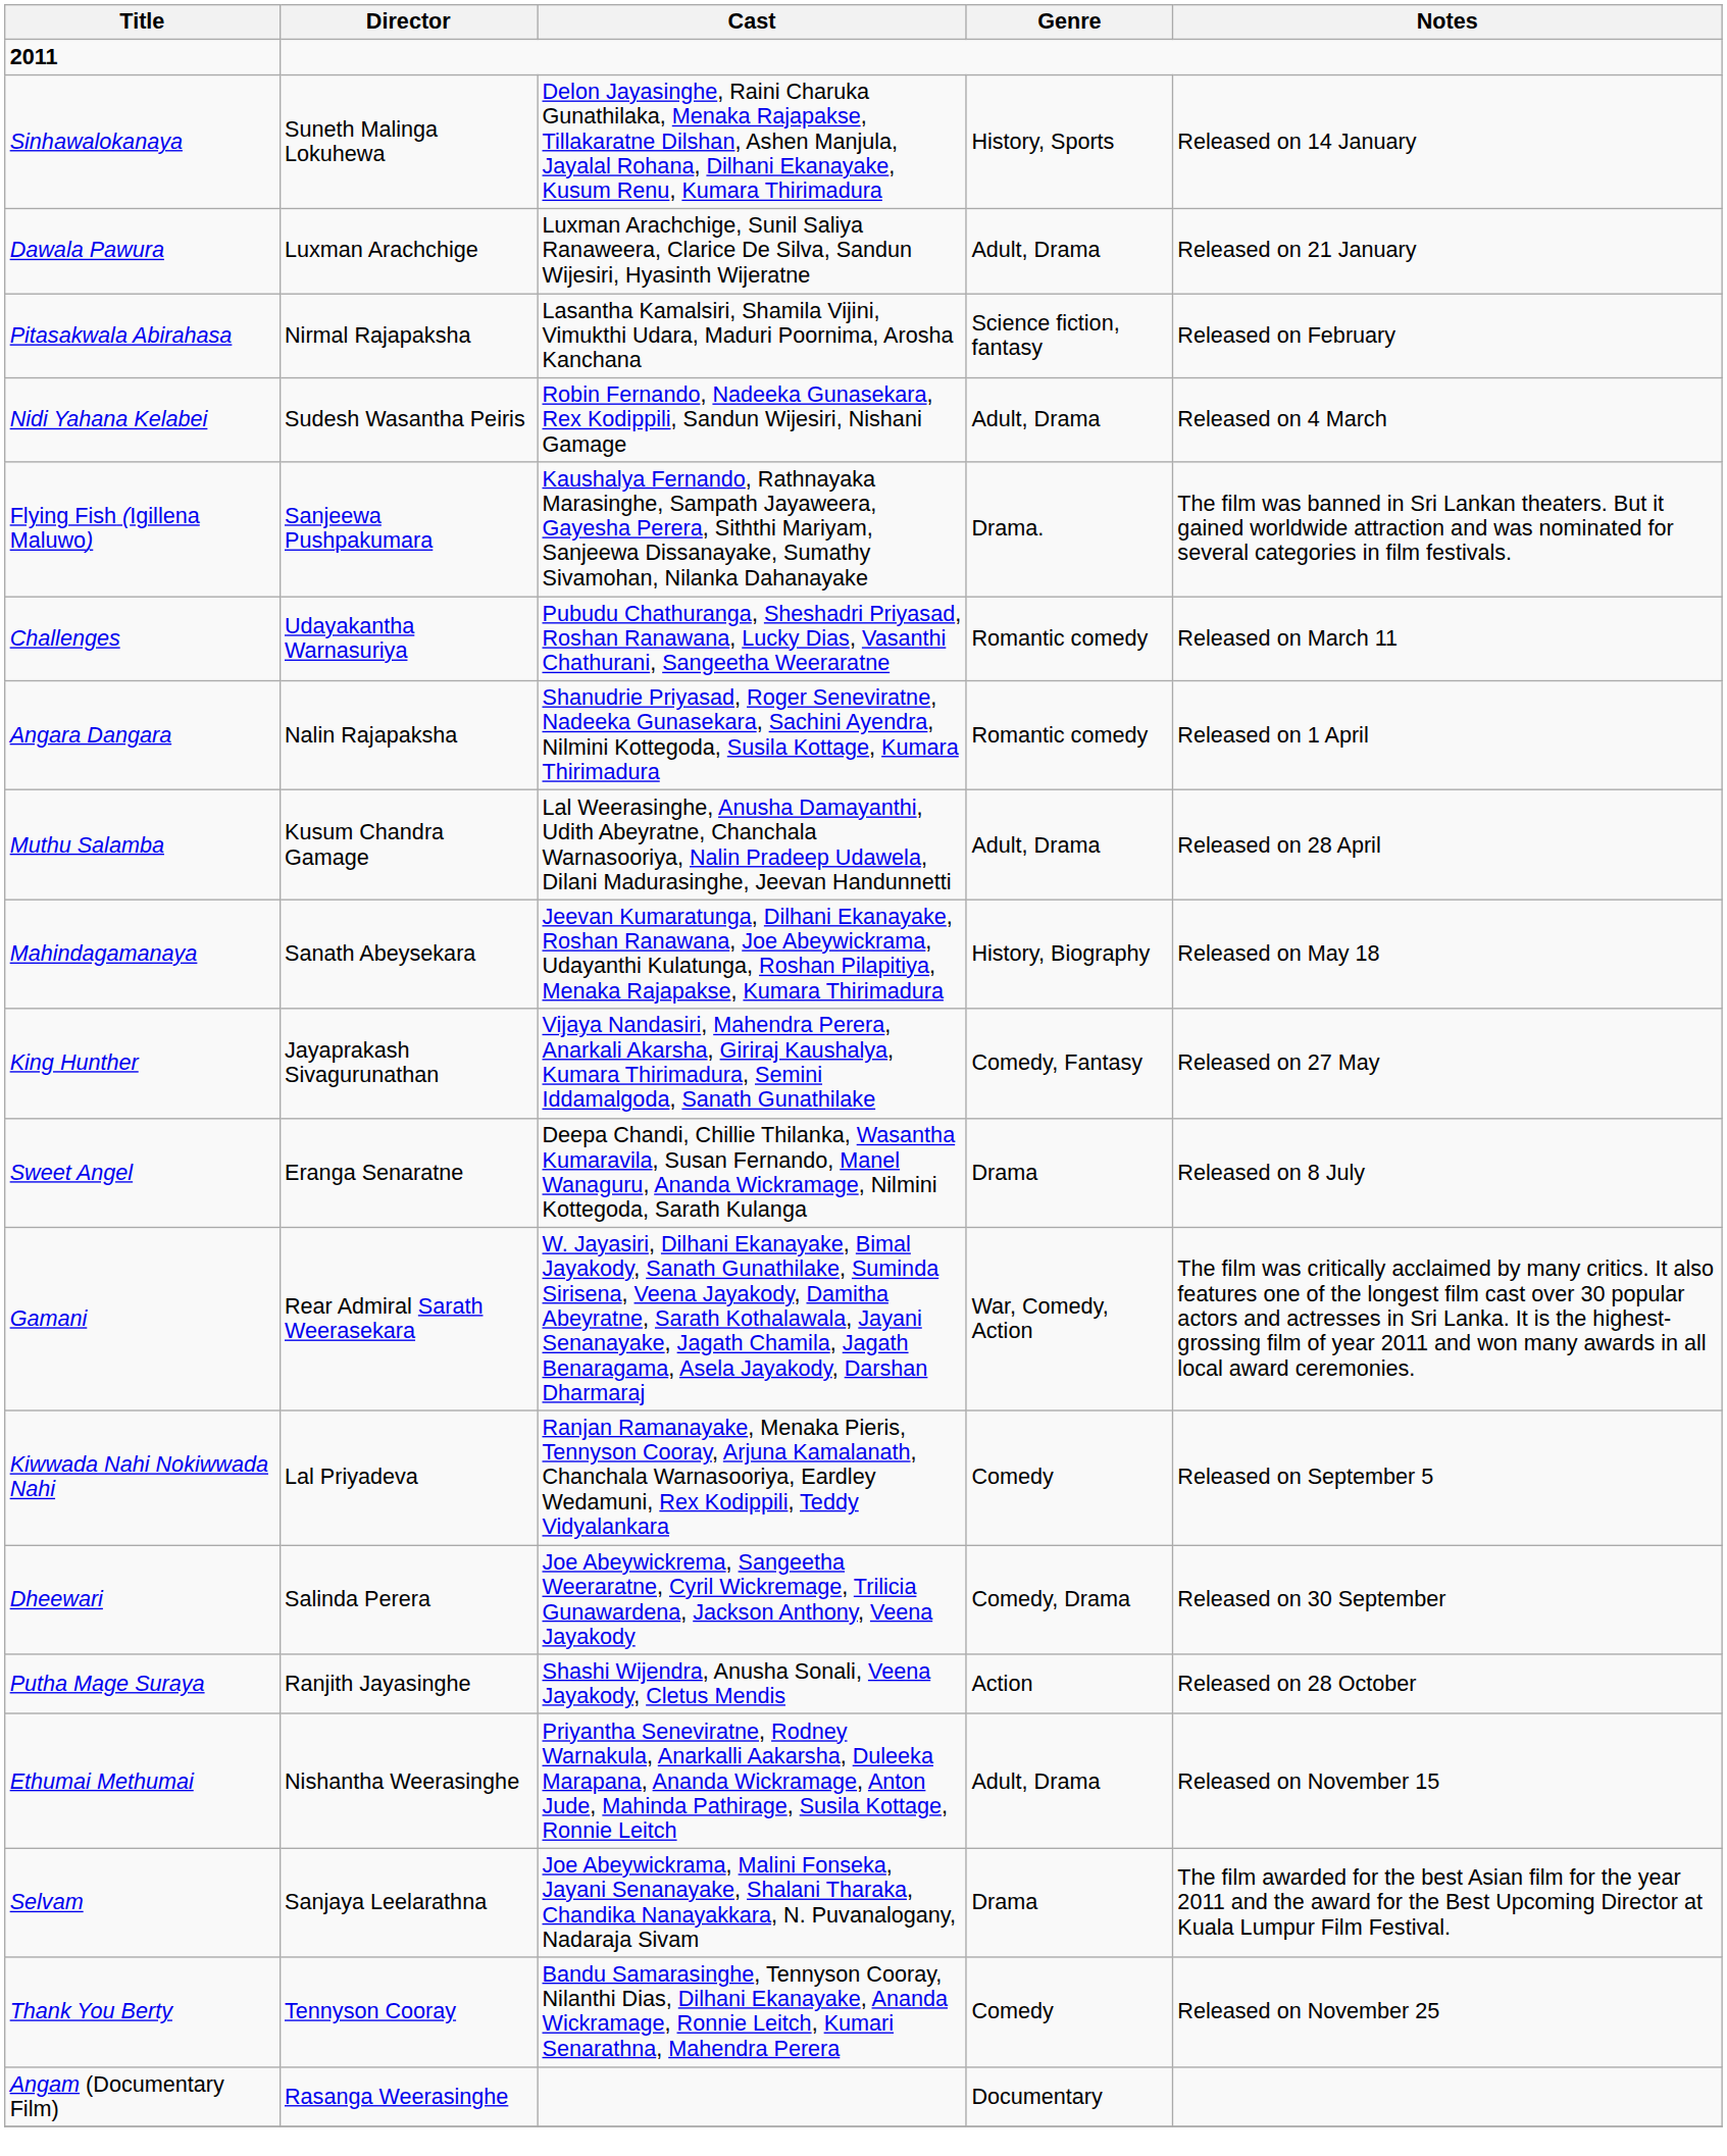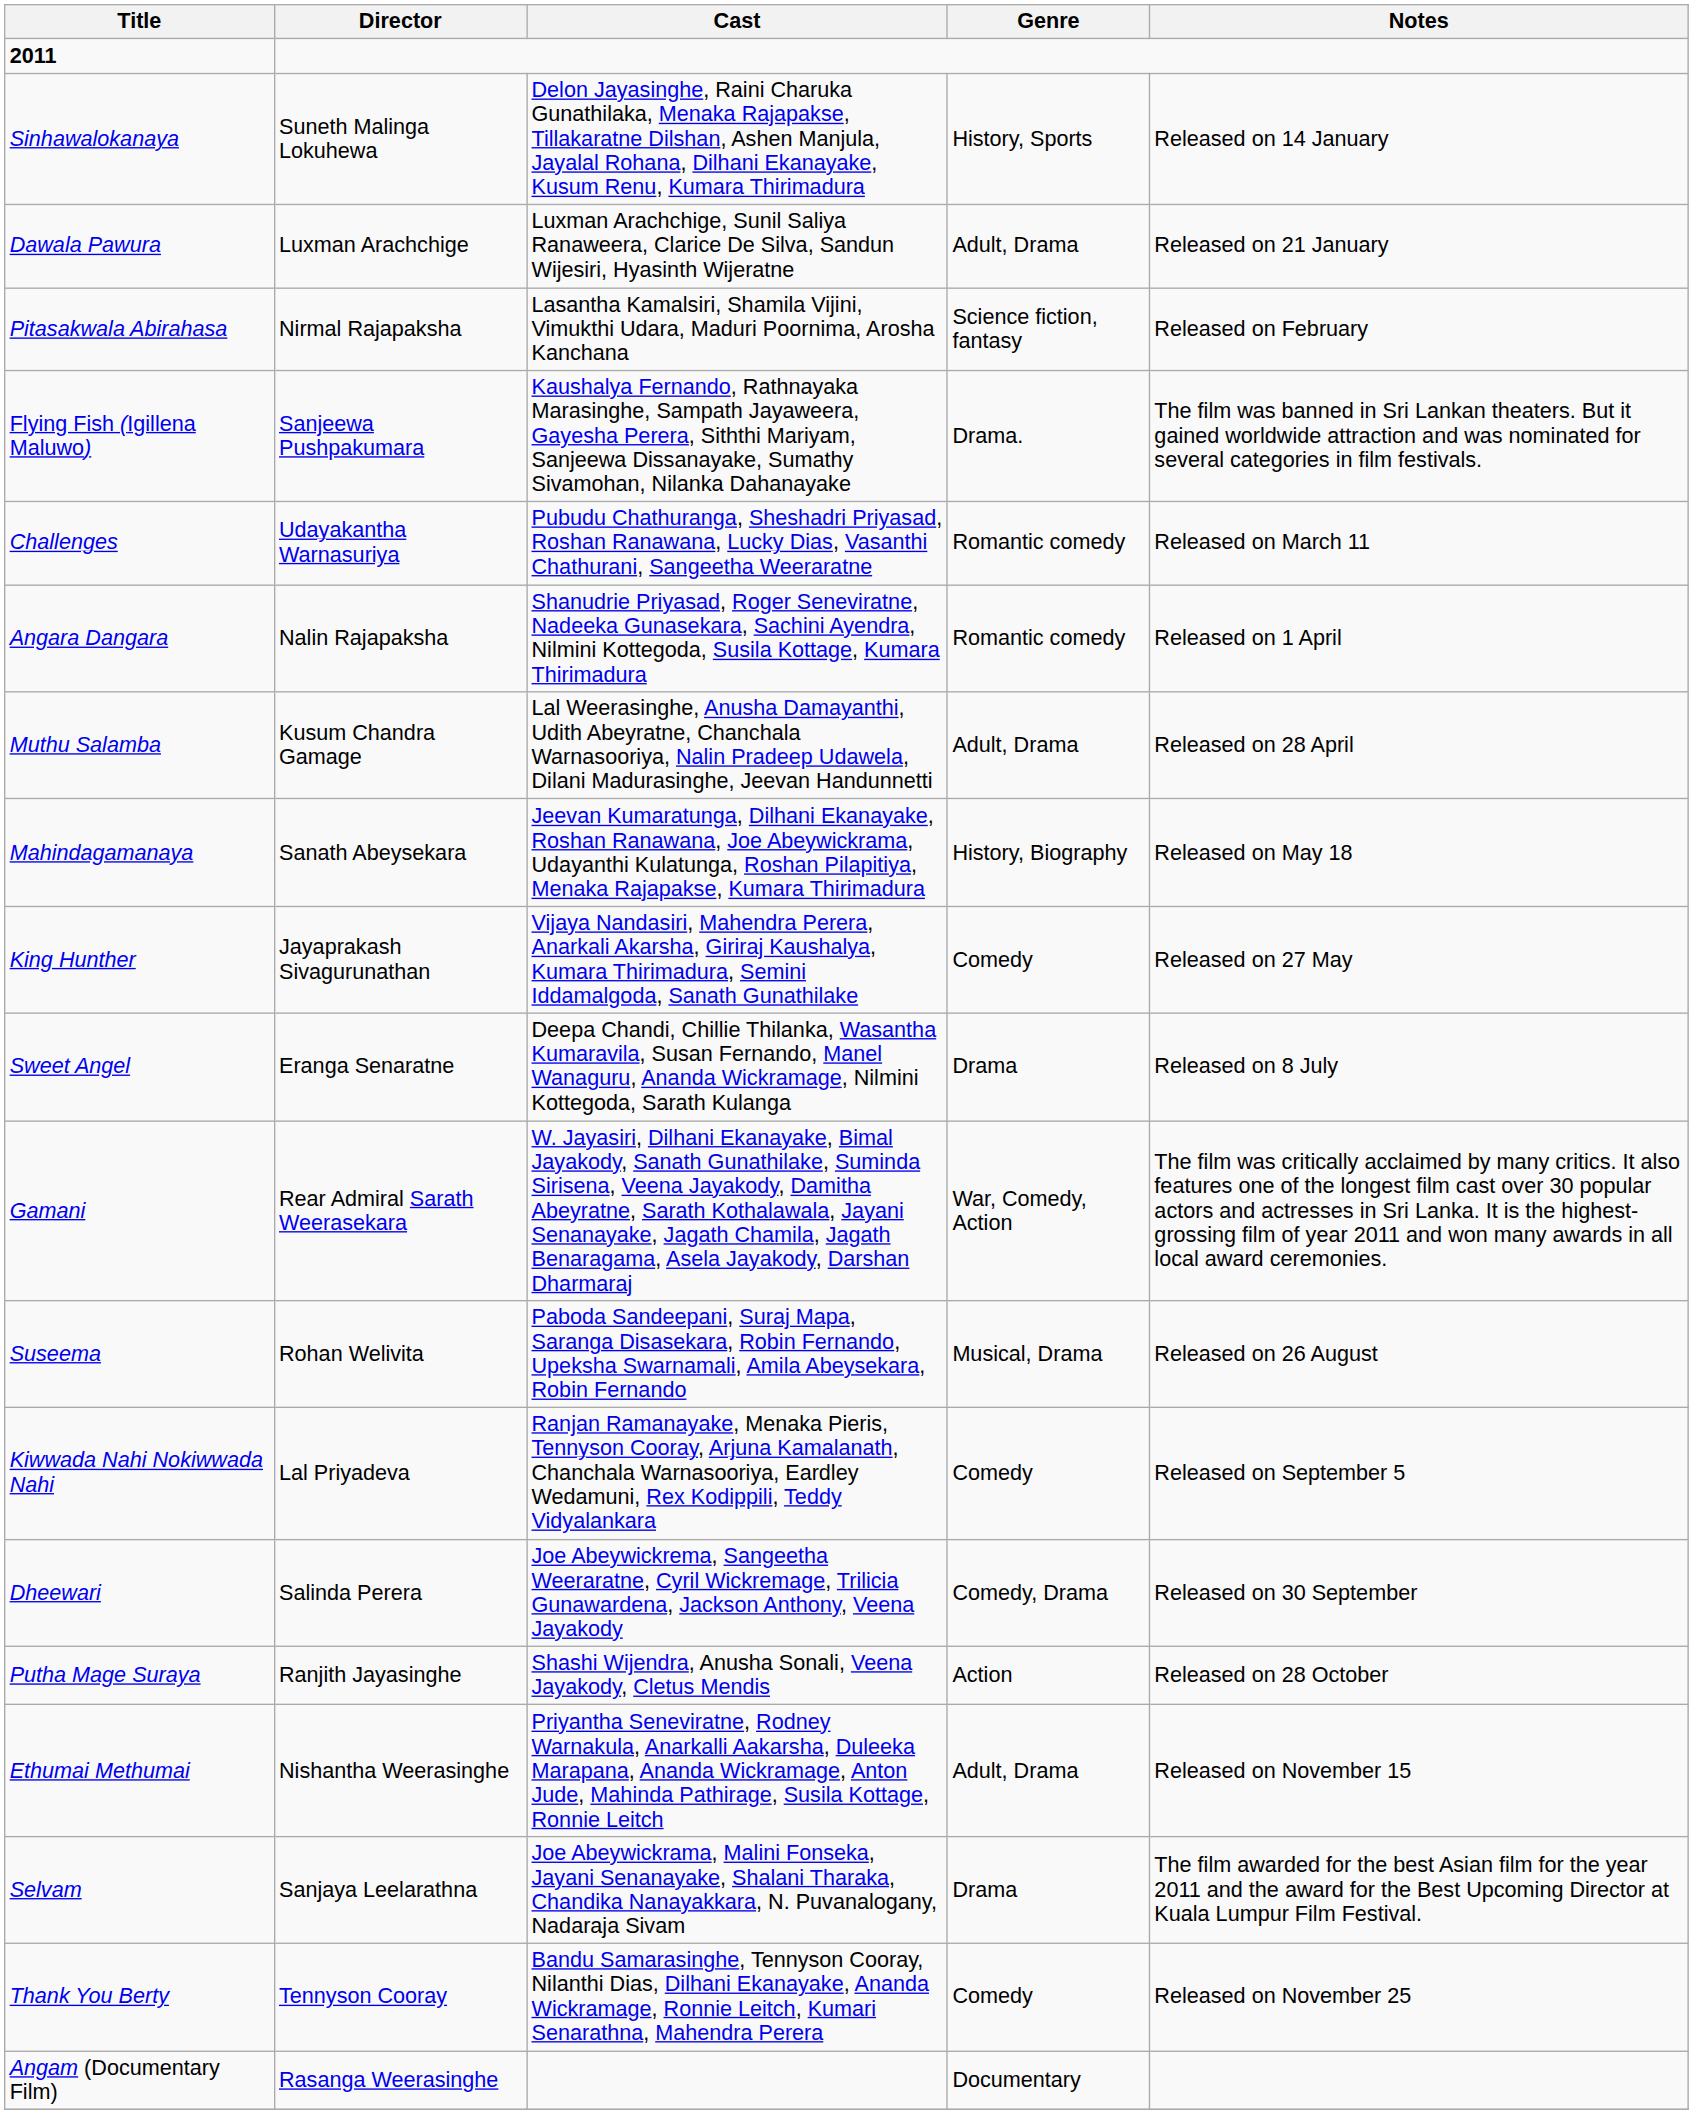- row: Nidi Yahana Kelabei | Sudesh Wasantha Peiris | Robin Fernando, Nadeeka Gunasekara, Rex Kodippili, Sandun Wijesiri, Nishani Gamage | Adult, Drama | Released on 4 March
King Hunther | Genre: Comedy, Fantasy -> Comedy
+ row: Suseema | Rohan Welivita | Paboda Sandeepani, Suraj Mapa, Saranga Disasekara, Robin Fernando, Upeksha Swarnamali, Amila Abeysekara, Robin Fernando | Musical, Drama | Released on 26 August
